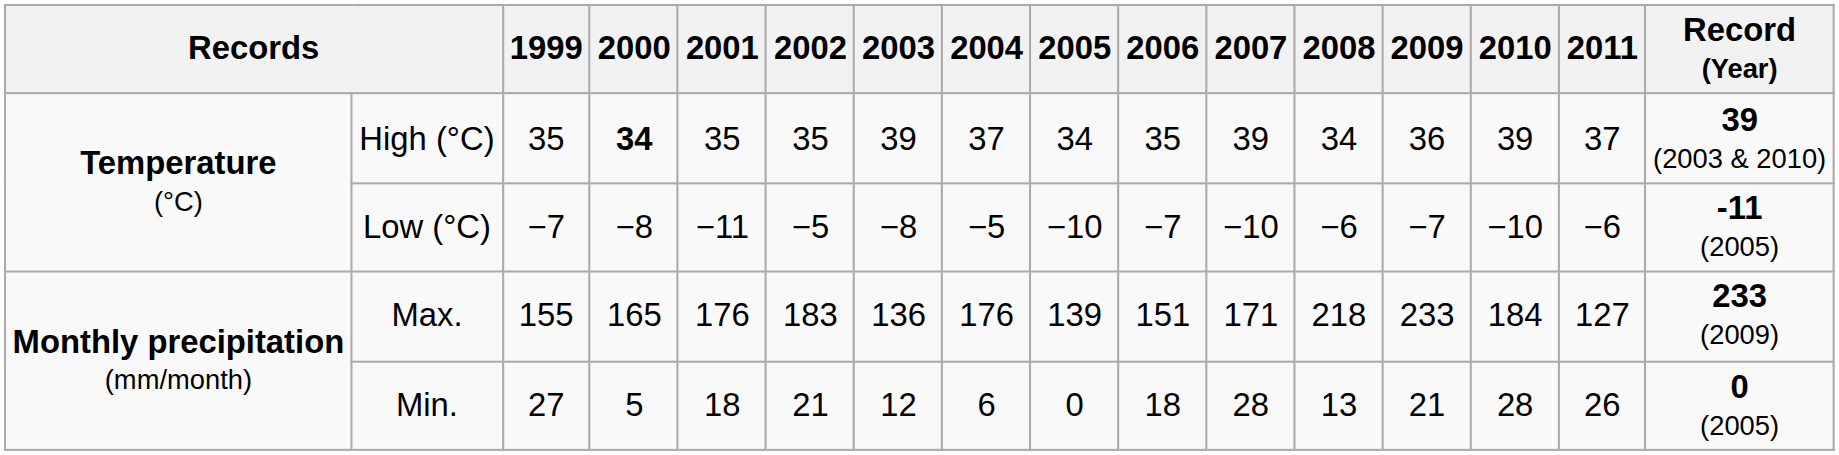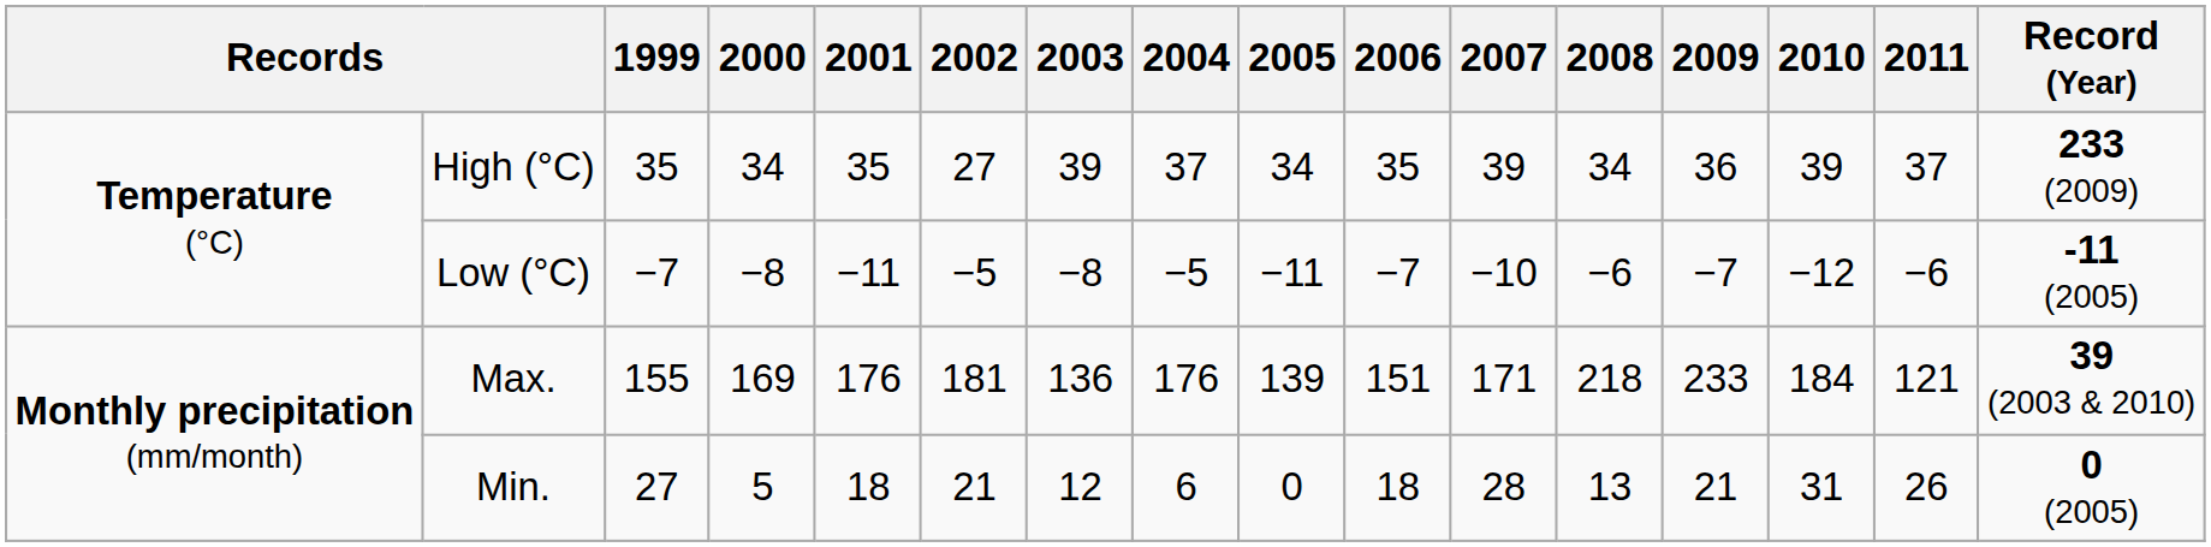High (°C) | 2000: bold -> normal
High (°C) | 2002: 35 -> 27
High (°C) | Record (Year): 39 (2003 & 2010) -> 233 (2009)
Low (°C) | 2005: −10 -> −11
Low (°C) | 2010: −10 -> −12
Max. | 2000: 165 -> 169
Max. | 2002: 183 -> 181
Max. | 2011: 127 -> 121
Max. | Record (Year): 233 (2009) -> 39 (2003 & 2010)
Min. | 2010: 28 -> 31
